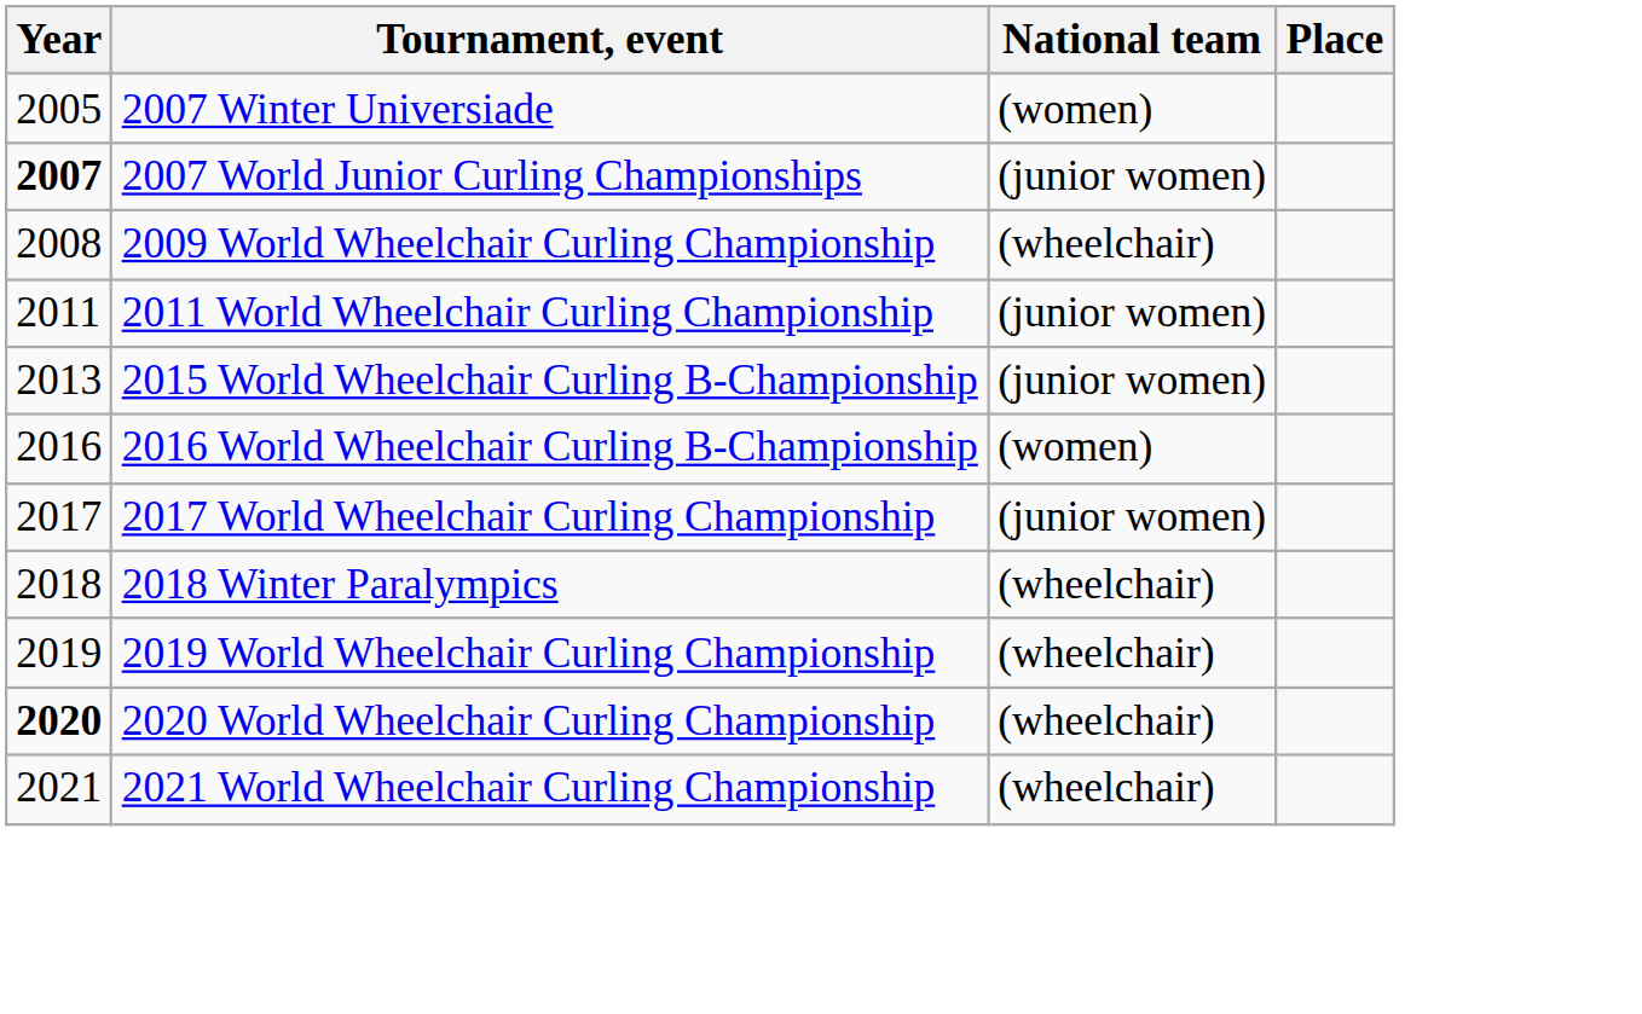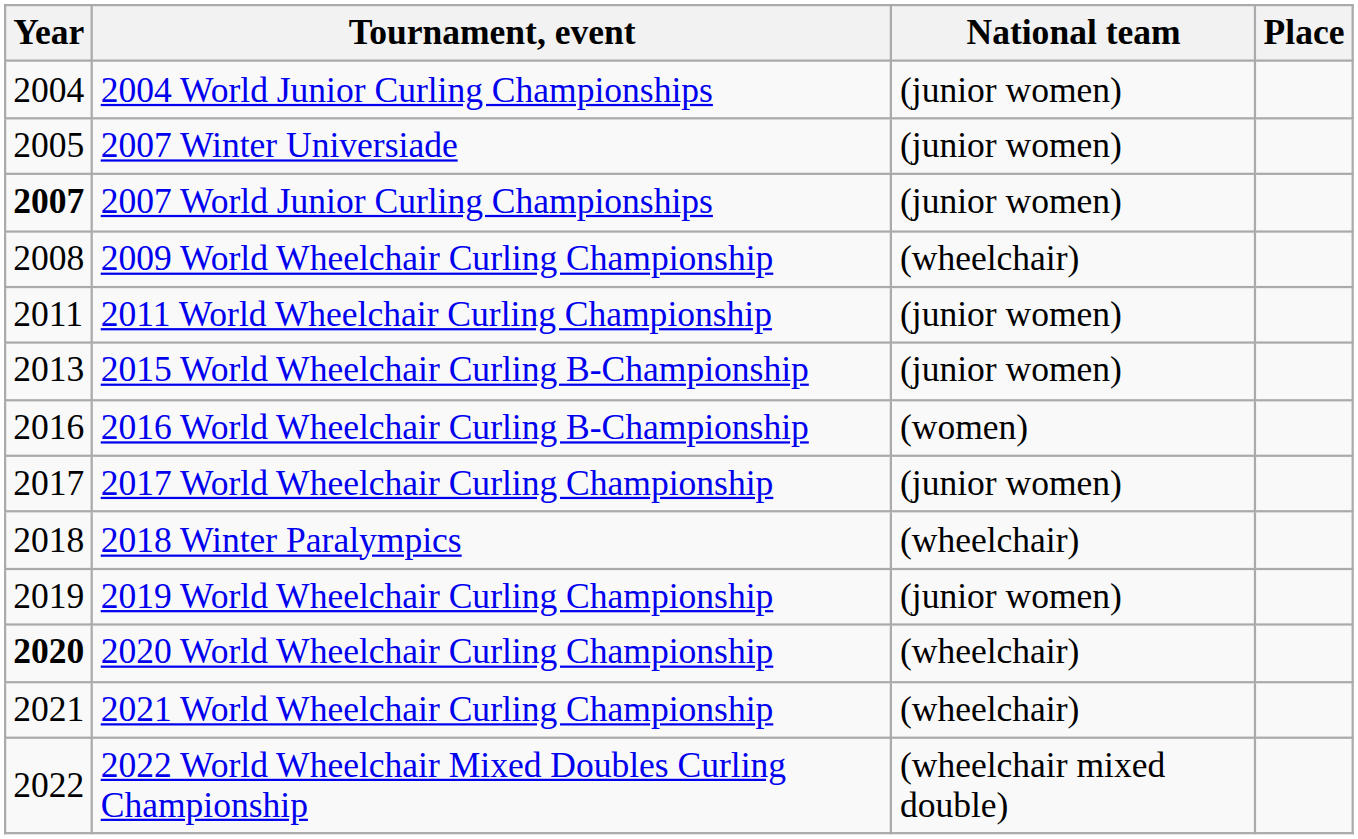+ row: 2004 | 2004 World Junior Curling Championships | (junior women)
2007 Winter Universiade | National team: (women) -> (junior women)
2019 World Wheelchair Curling Championship | National team: (wheelchair) -> (junior women)
+ row: 2022 | 2022 World Wheelchair Mixed Doubles Curling Championship | (wheelchair mixed double)
